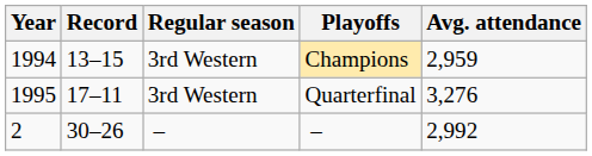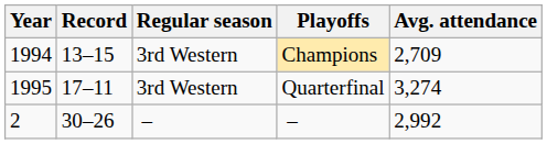Champions | Avg. attendance: 2,959 -> 2,709
Quarterfinal | Avg. attendance: 3,276 -> 3,274
